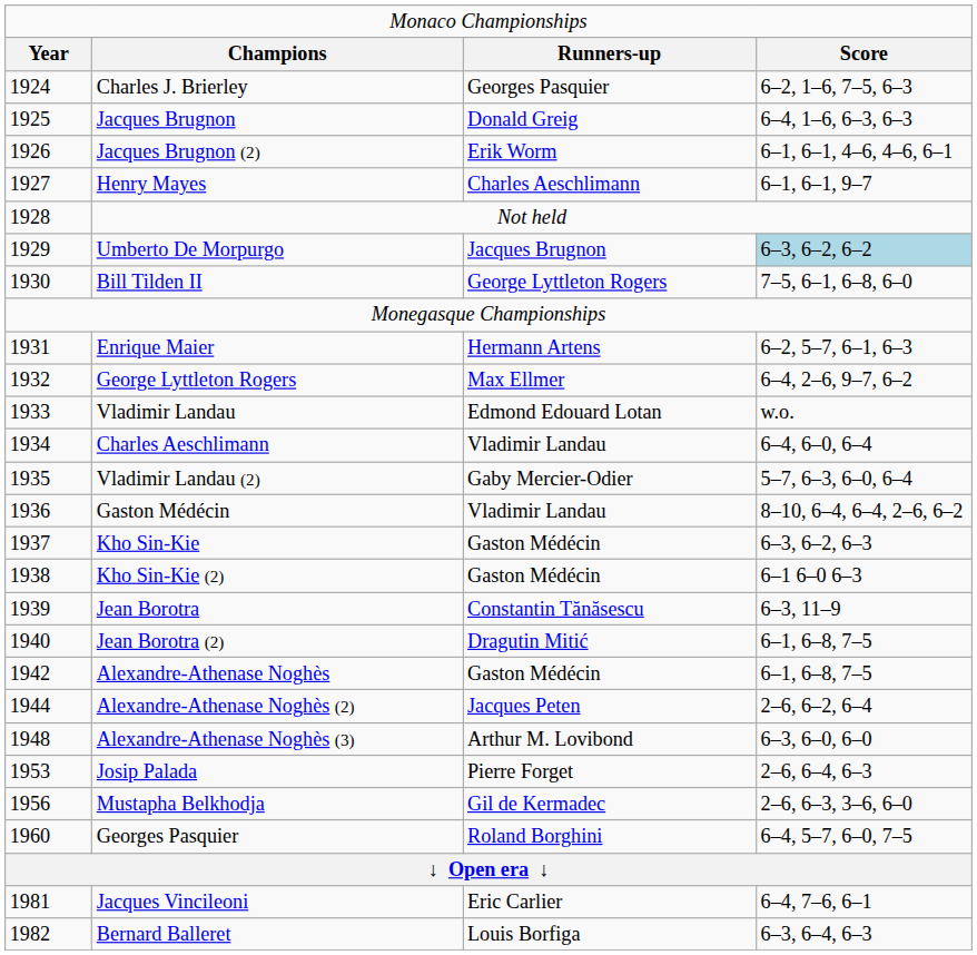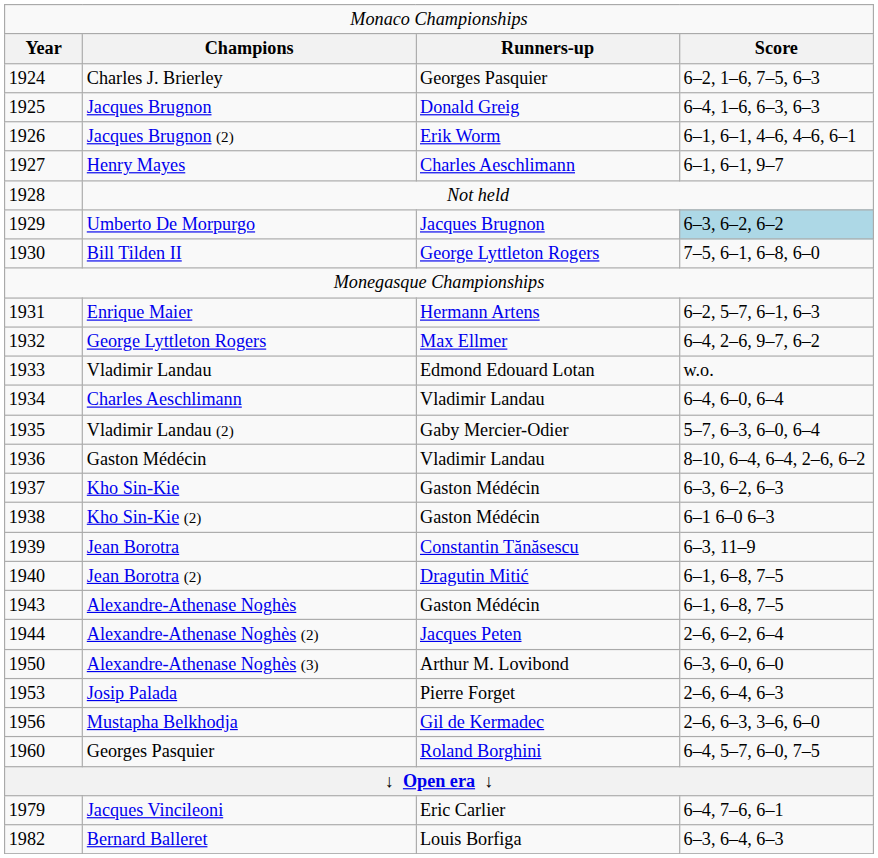Alexandre-Athenase Noghès | column 1: 1942 -> 1943
Alexandre-Athenase Noghès (3) | column 1: 1948 -> 1950
Jacques Vincileoni | column 1: 1981 -> 1979
